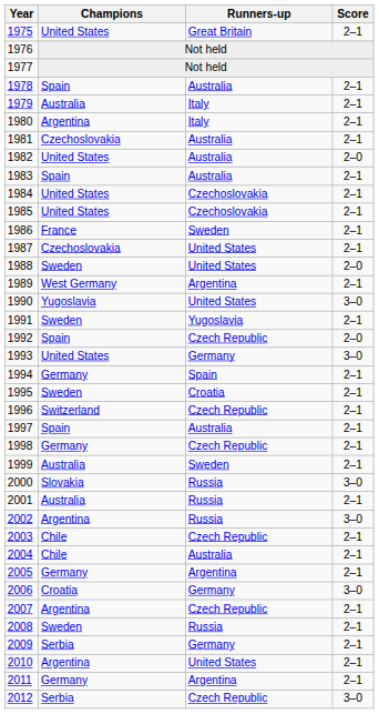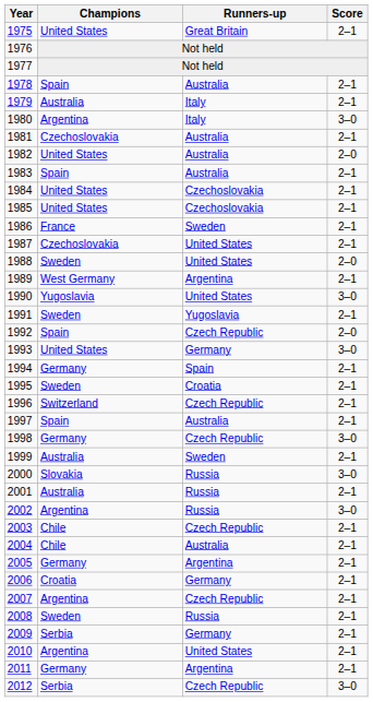1980 | Score: 2–1 -> 3–0
1998 | Score: 2–1 -> 3–0
2006 | Score: 3–0 -> 2–1
